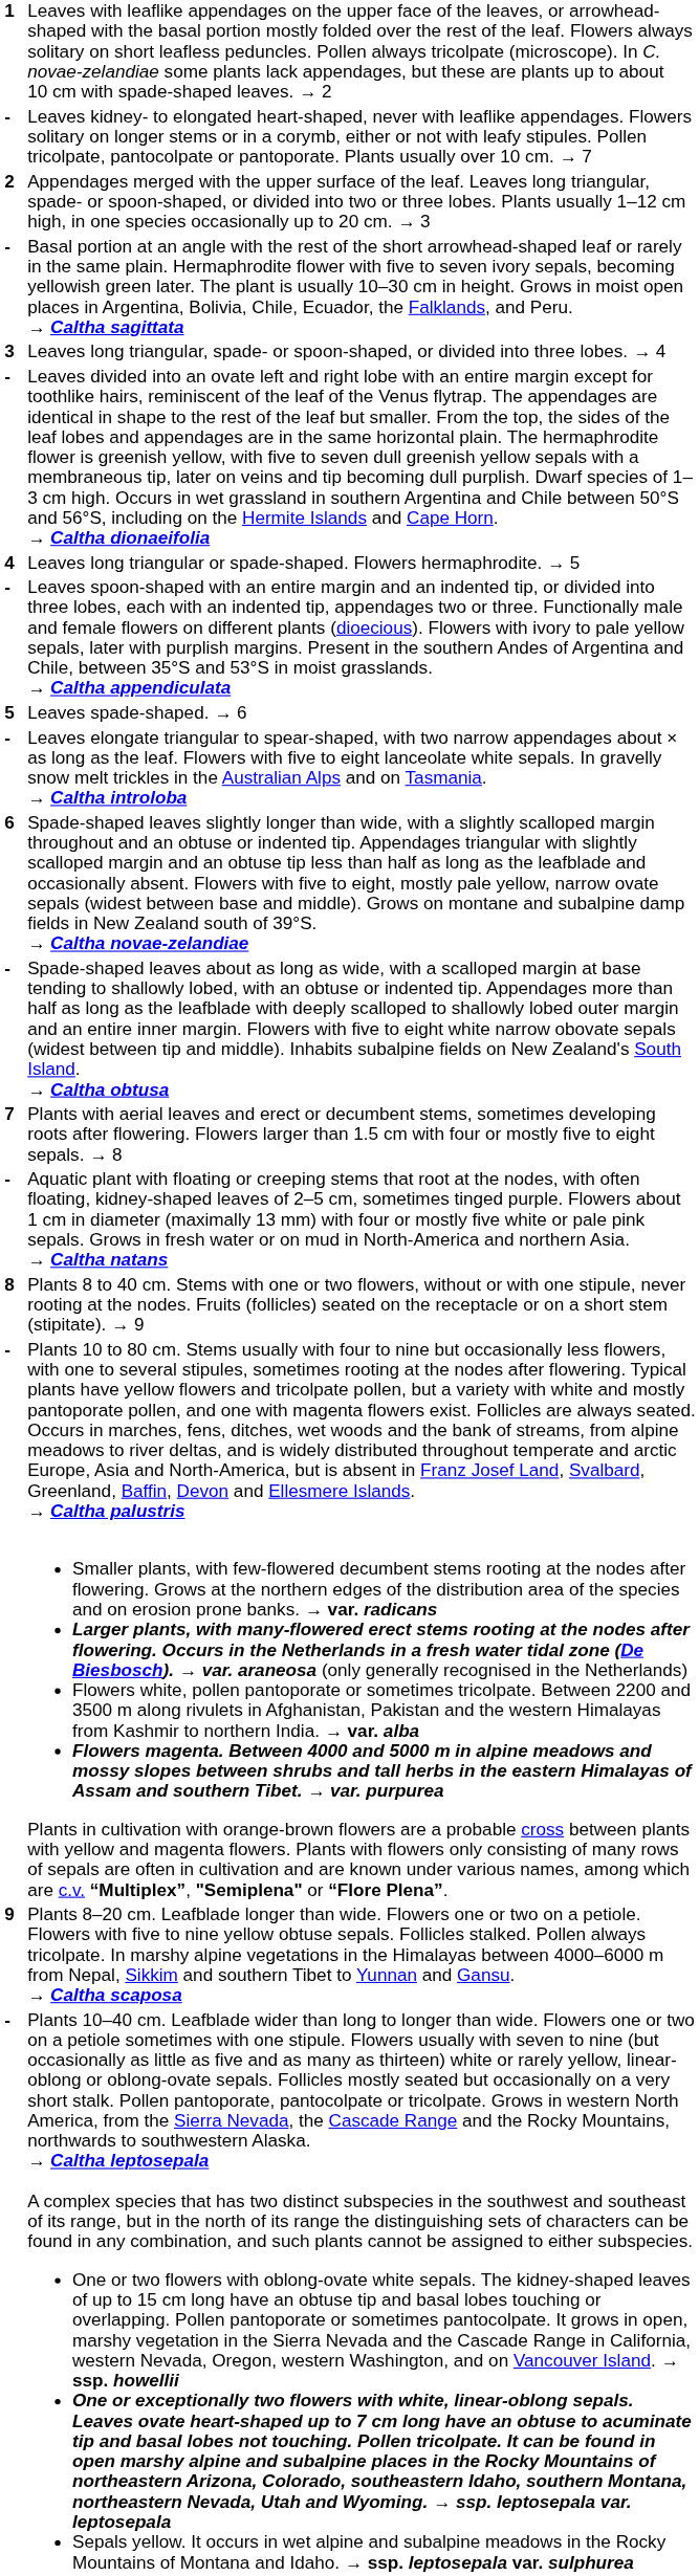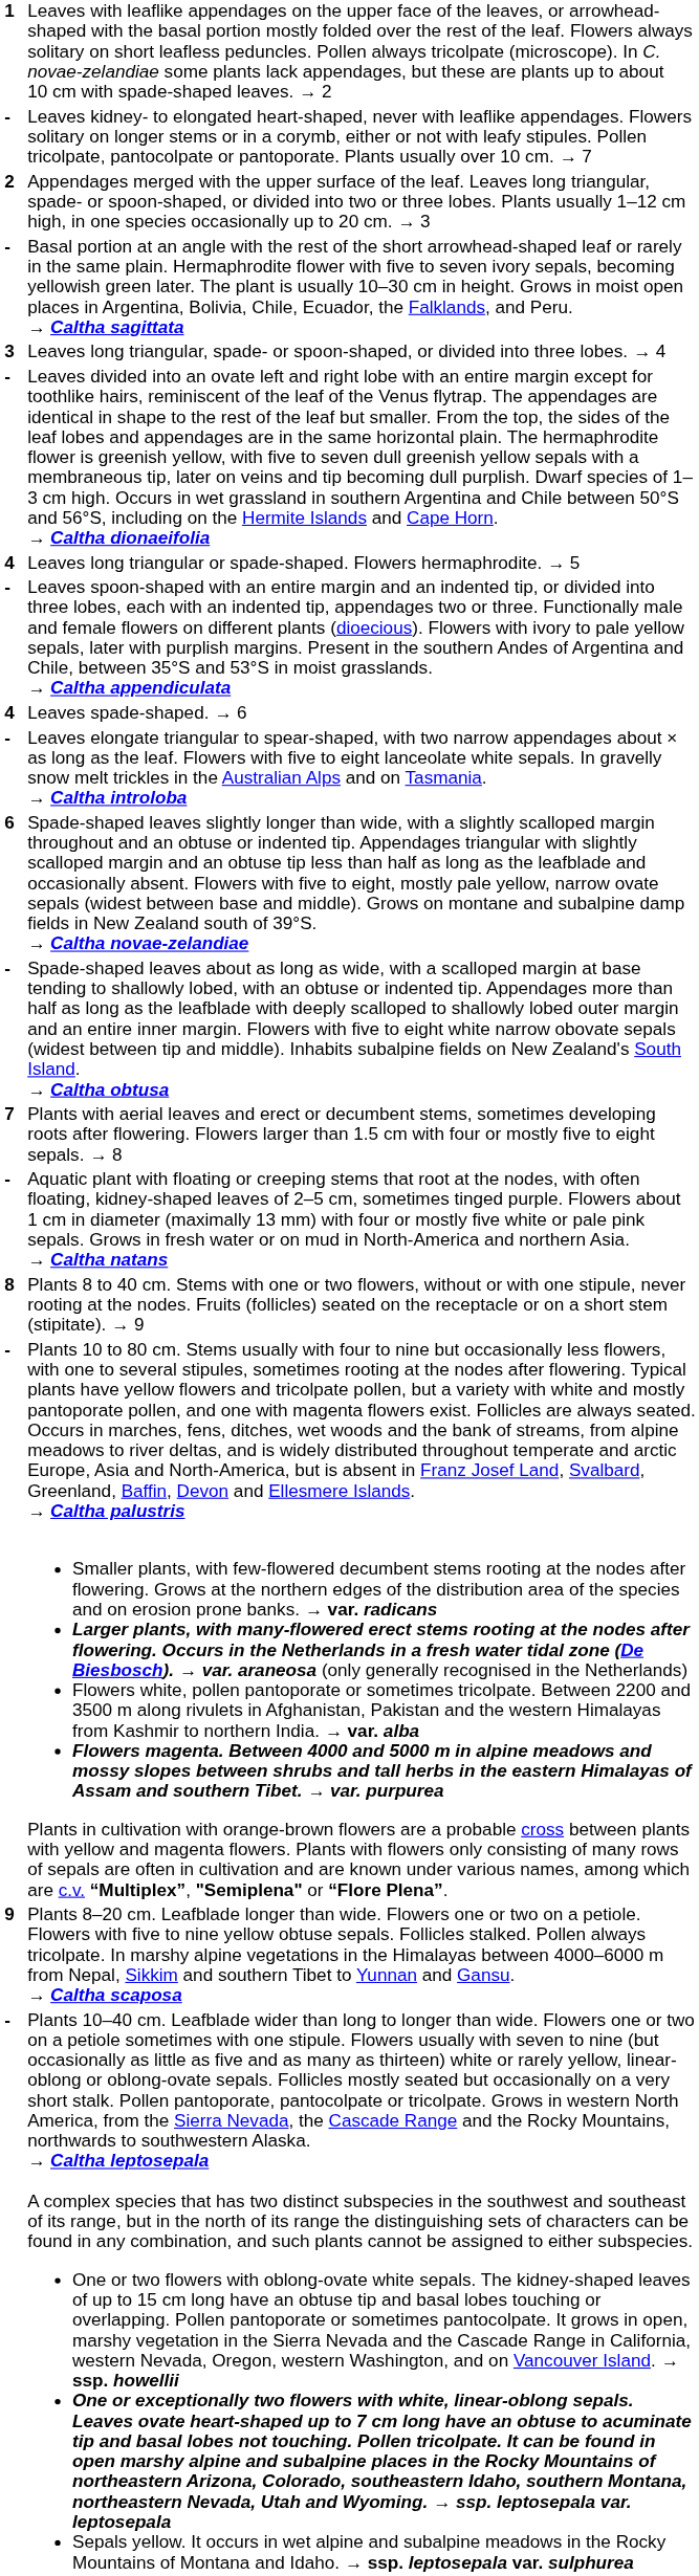Leaves spade-shaped. → 6 | column 1: 5 -> 4
